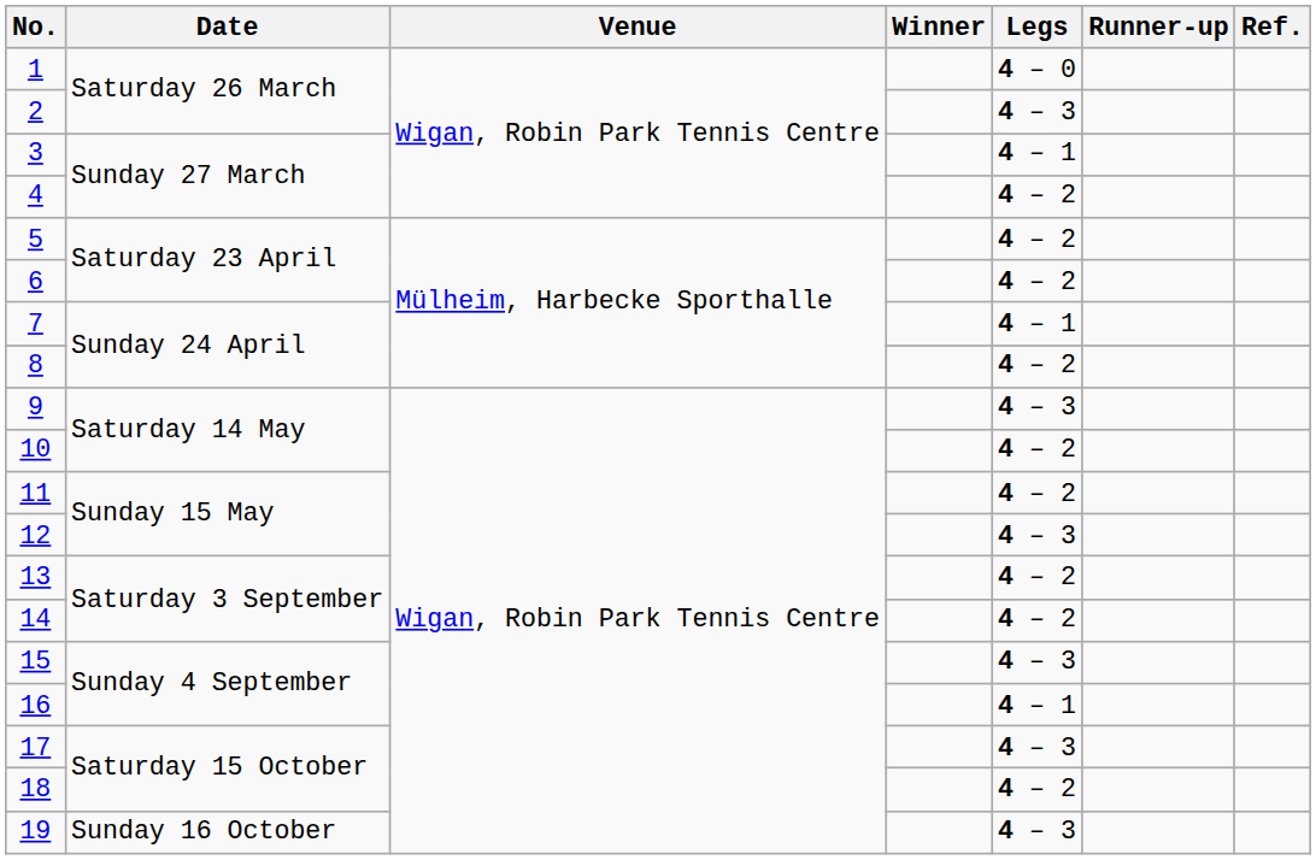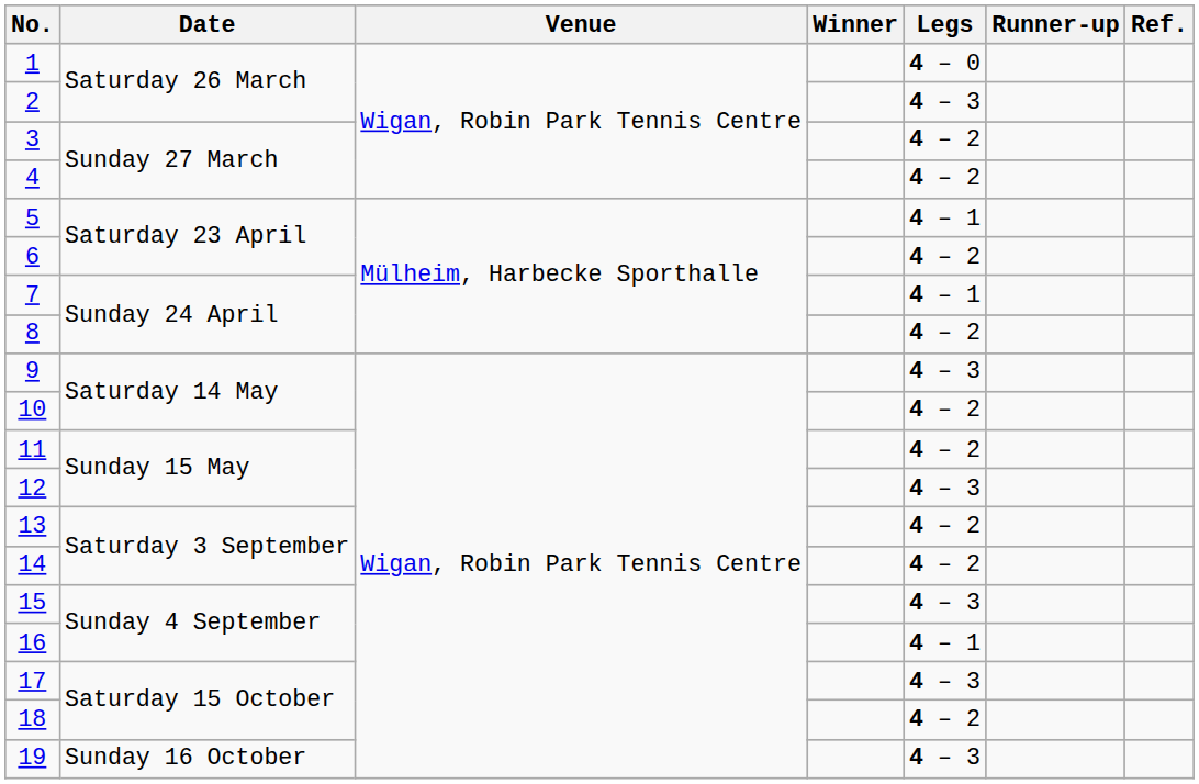3 | Legs: 4 – 1 -> 4 – 2
5 | Legs: 4 – 2 -> 4 – 1
